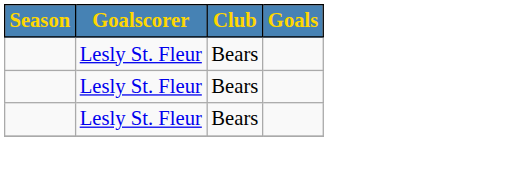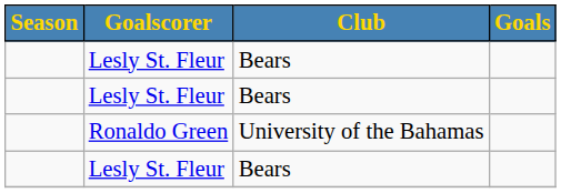+ row: Ronaldo Green | University of the Bahamas
